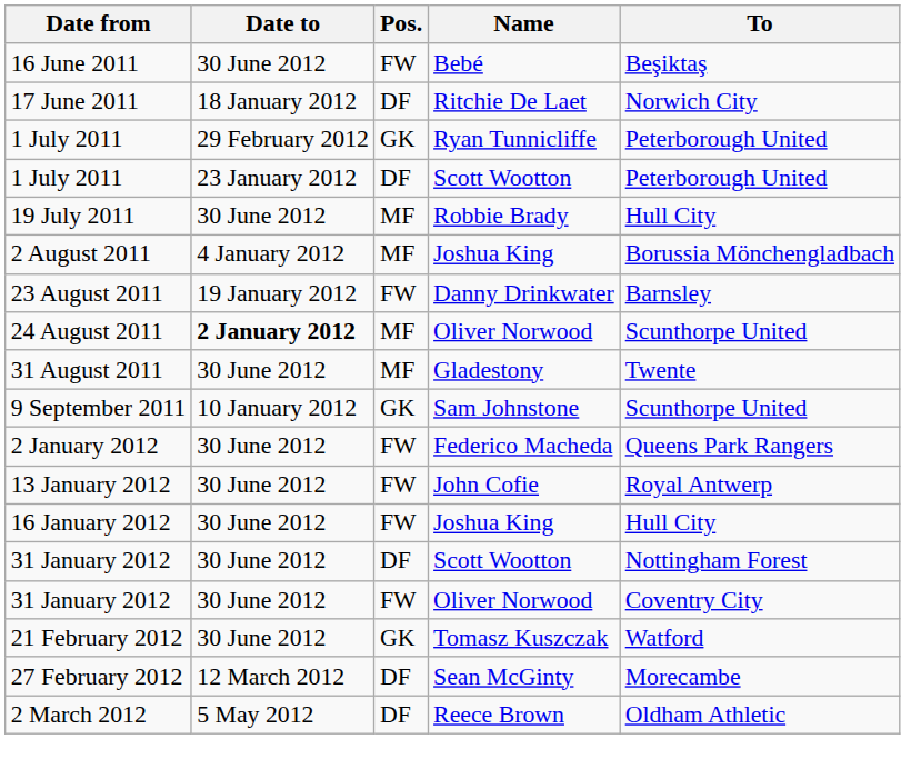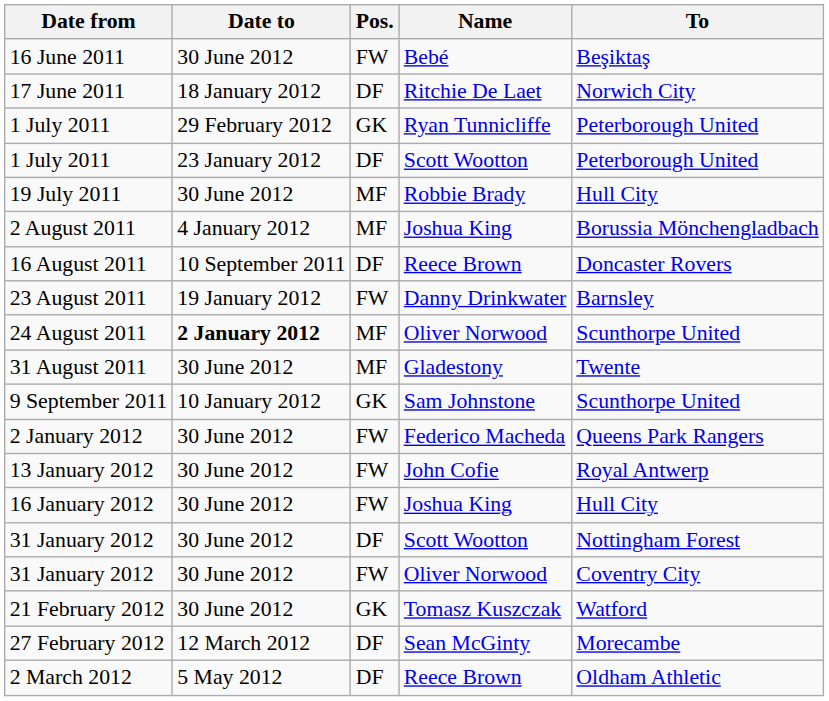+ row: 16 August 2011 | 10 September 2011 | DF | Reece Brown | Doncaster Rovers
